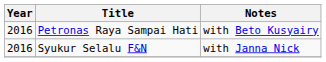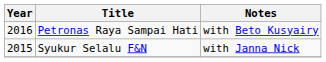Syukur Selalu F&N | Year: 2016 -> 2015
